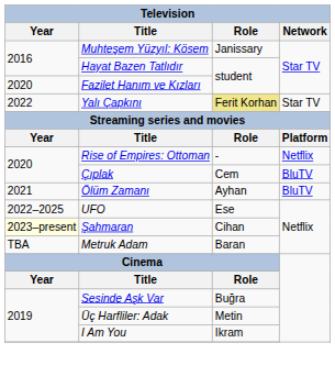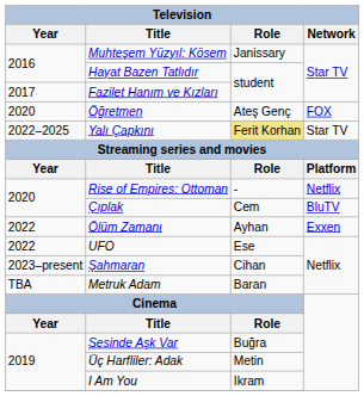Fazilet Hanım ve Kızları | Year: 2020 -> 2017
+ row: 2020 | Öğretmen | Ateş Genç | FOX
Yalı Çapkını | Year: 2022 -> 2022–2025
Ölüm Zamanı | Year: 2021 -> 2022
Ölüm Zamanı | Network: BluTV -> Exxen
UFO | Year: 2022–2025 -> 2022
Şahmaran | Year: lightyellow background -> no background
